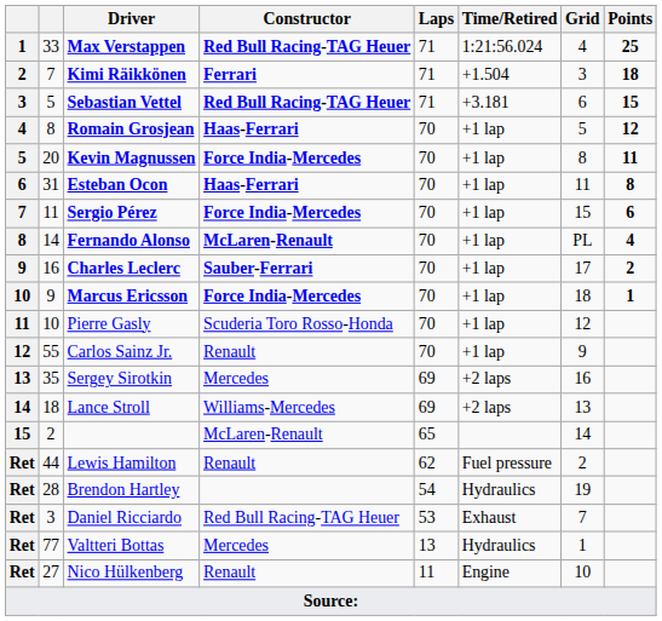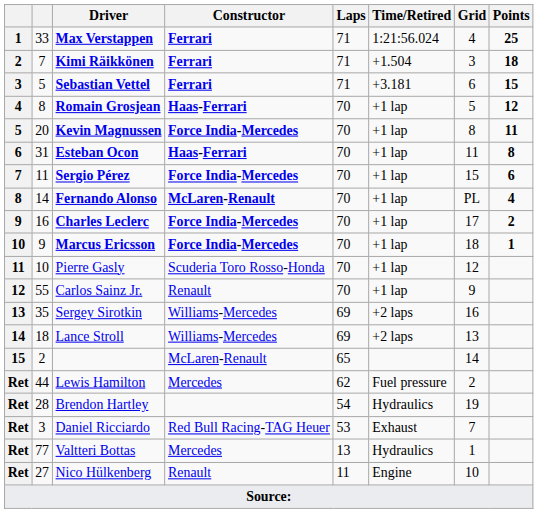Max Verstappen | Constructor: Red Bull Racing-TAG Heuer -> Ferrari
Sebastian Vettel | Constructor: Red Bull Racing-TAG Heuer -> Ferrari
Charles Leclerc | Constructor: Sauber-Ferrari -> Force India-Mercedes
Sergey Sirotkin | Constructor: Mercedes -> Williams-Mercedes
Lewis Hamilton | Constructor: Renault -> Mercedes
